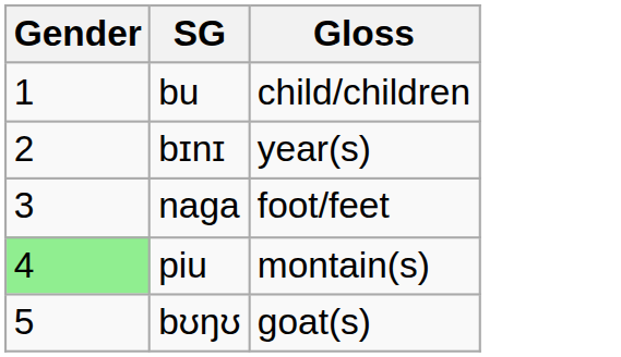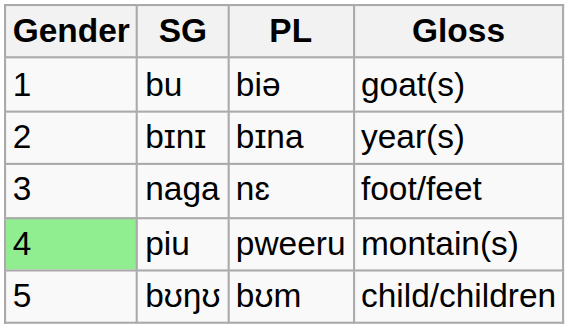+ column: PL | biə | bɪna | nɛ | pweeru | bʊm
bu | Gloss: child/children -> goat(s)
bʊŋʊ | Gloss: goat(s) -> child/children
